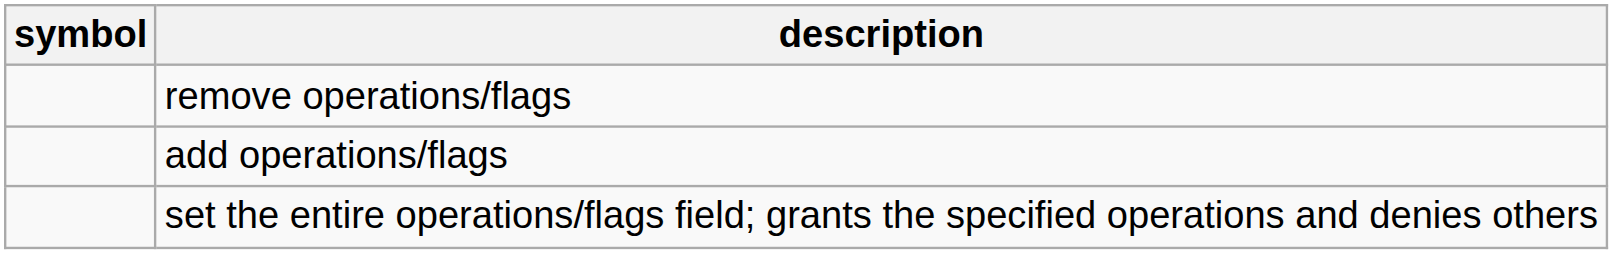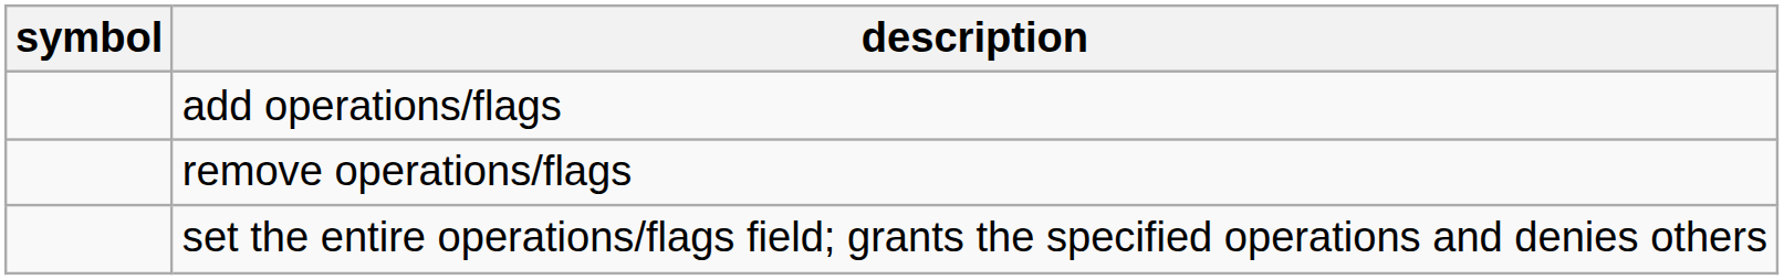rows swapped: add operations/flags <-> remove operations/flags
